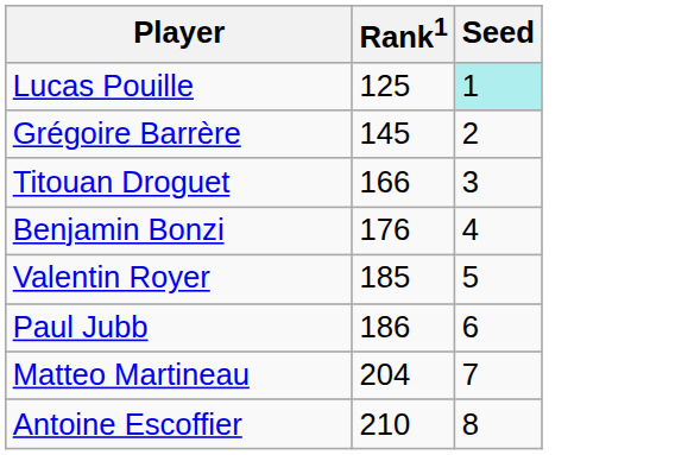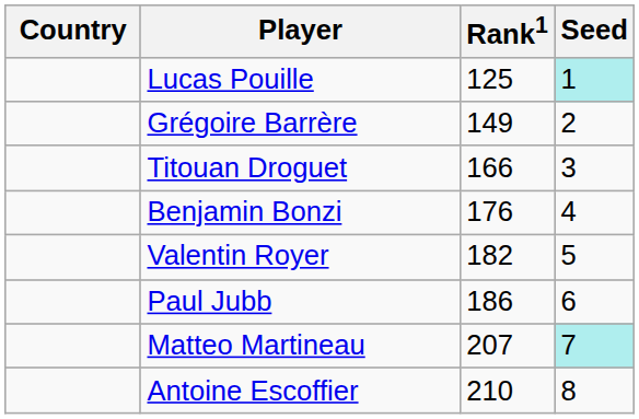+ column: Country
Grégoire Barrère | Rank1: 145 -> 149
Valentin Royer | Rank1: 185 -> 182
Matteo Martineau | Rank1: 204 -> 207
Matteo Martineau | Seed: no background -> paleturquoise background
